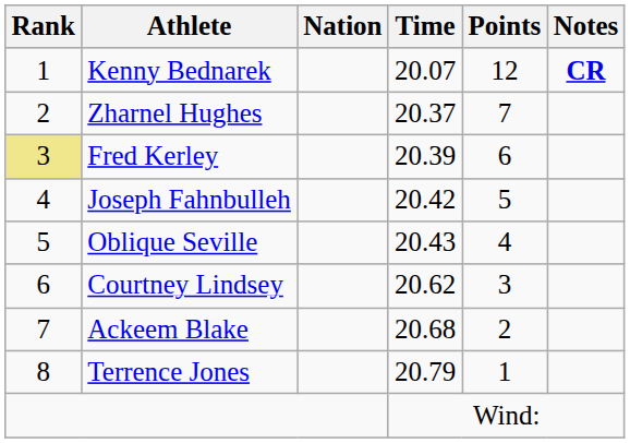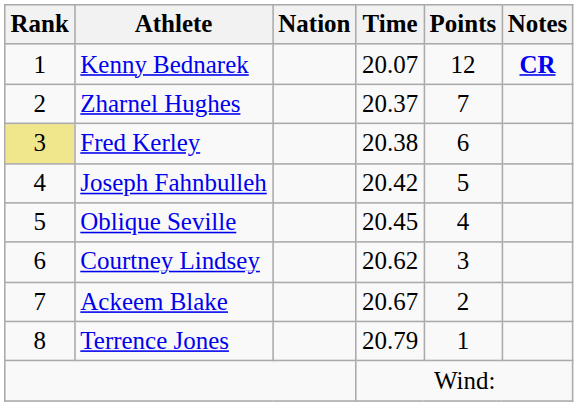Fred Kerley | Time: 20.39 -> 20.38
Oblique Seville | Time: 20.43 -> 20.45
Ackeem Blake | Time: 20.68 -> 20.67
